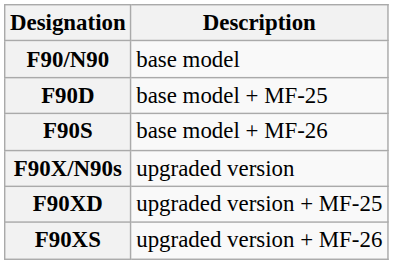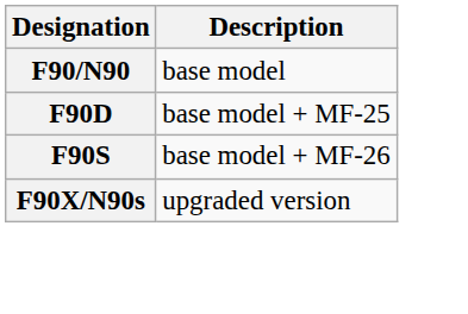- row: F90XD | upgraded version + MF-25
- row: F90XS | upgraded version + MF-26
